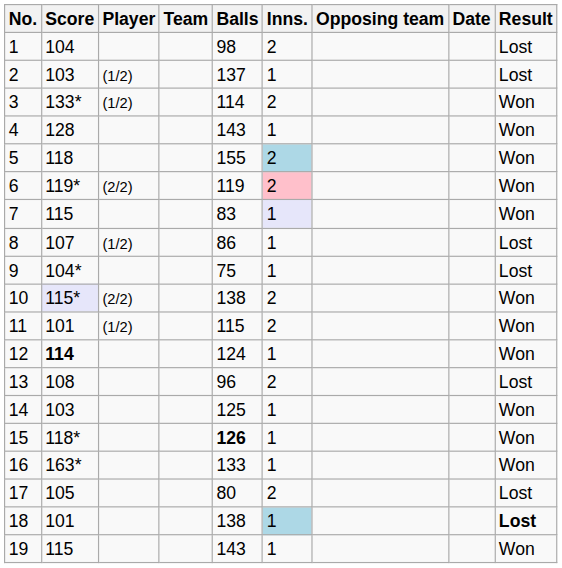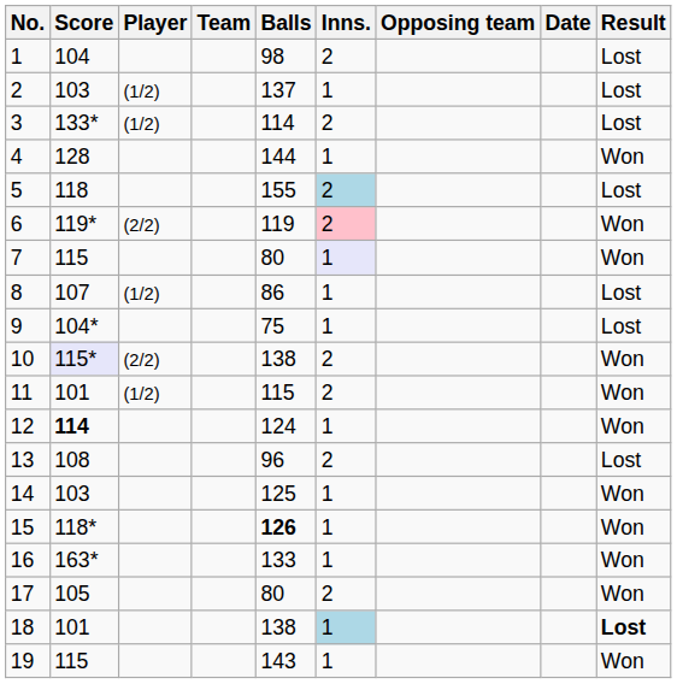3 | Result: Won -> Lost
4 | Balls: 143 -> 144
5 | Result: Won -> Lost
7 | Balls: 83 -> 80
17 | Result: Lost -> Won
